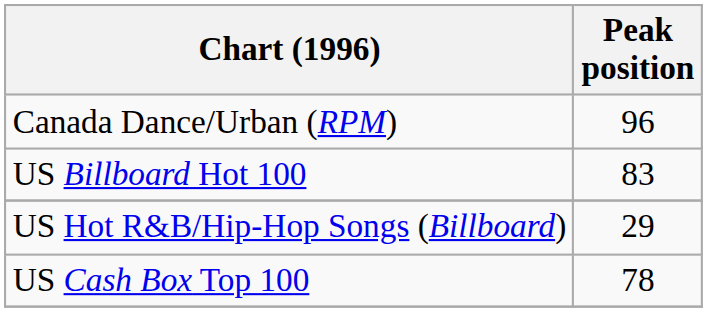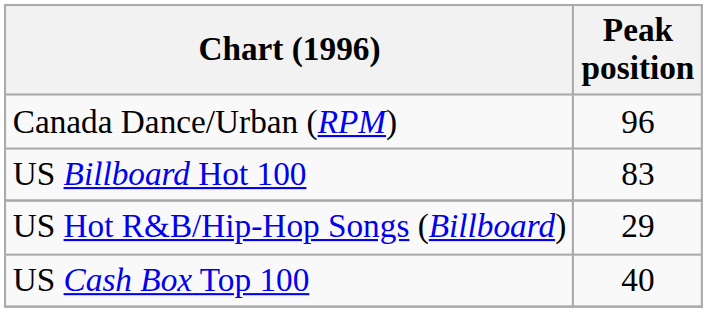US Cash Box Top 100 | Peak position: 78 -> 40
